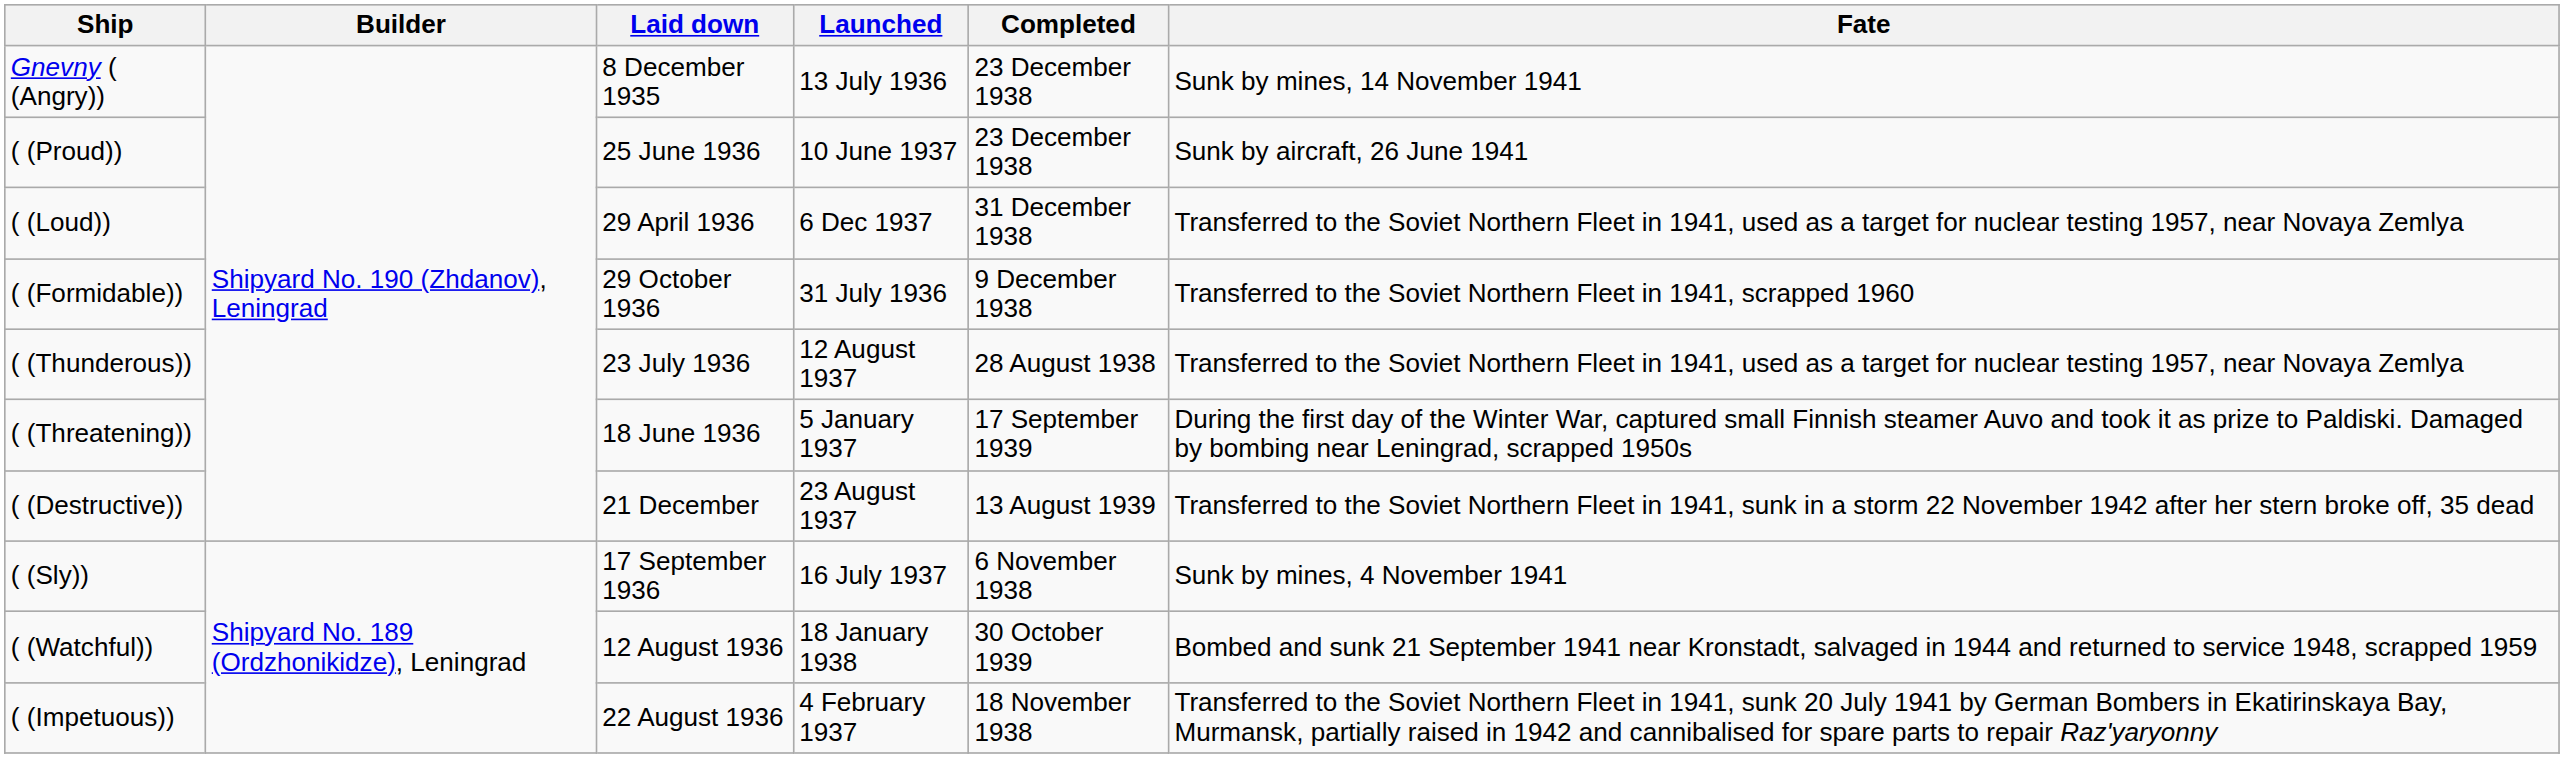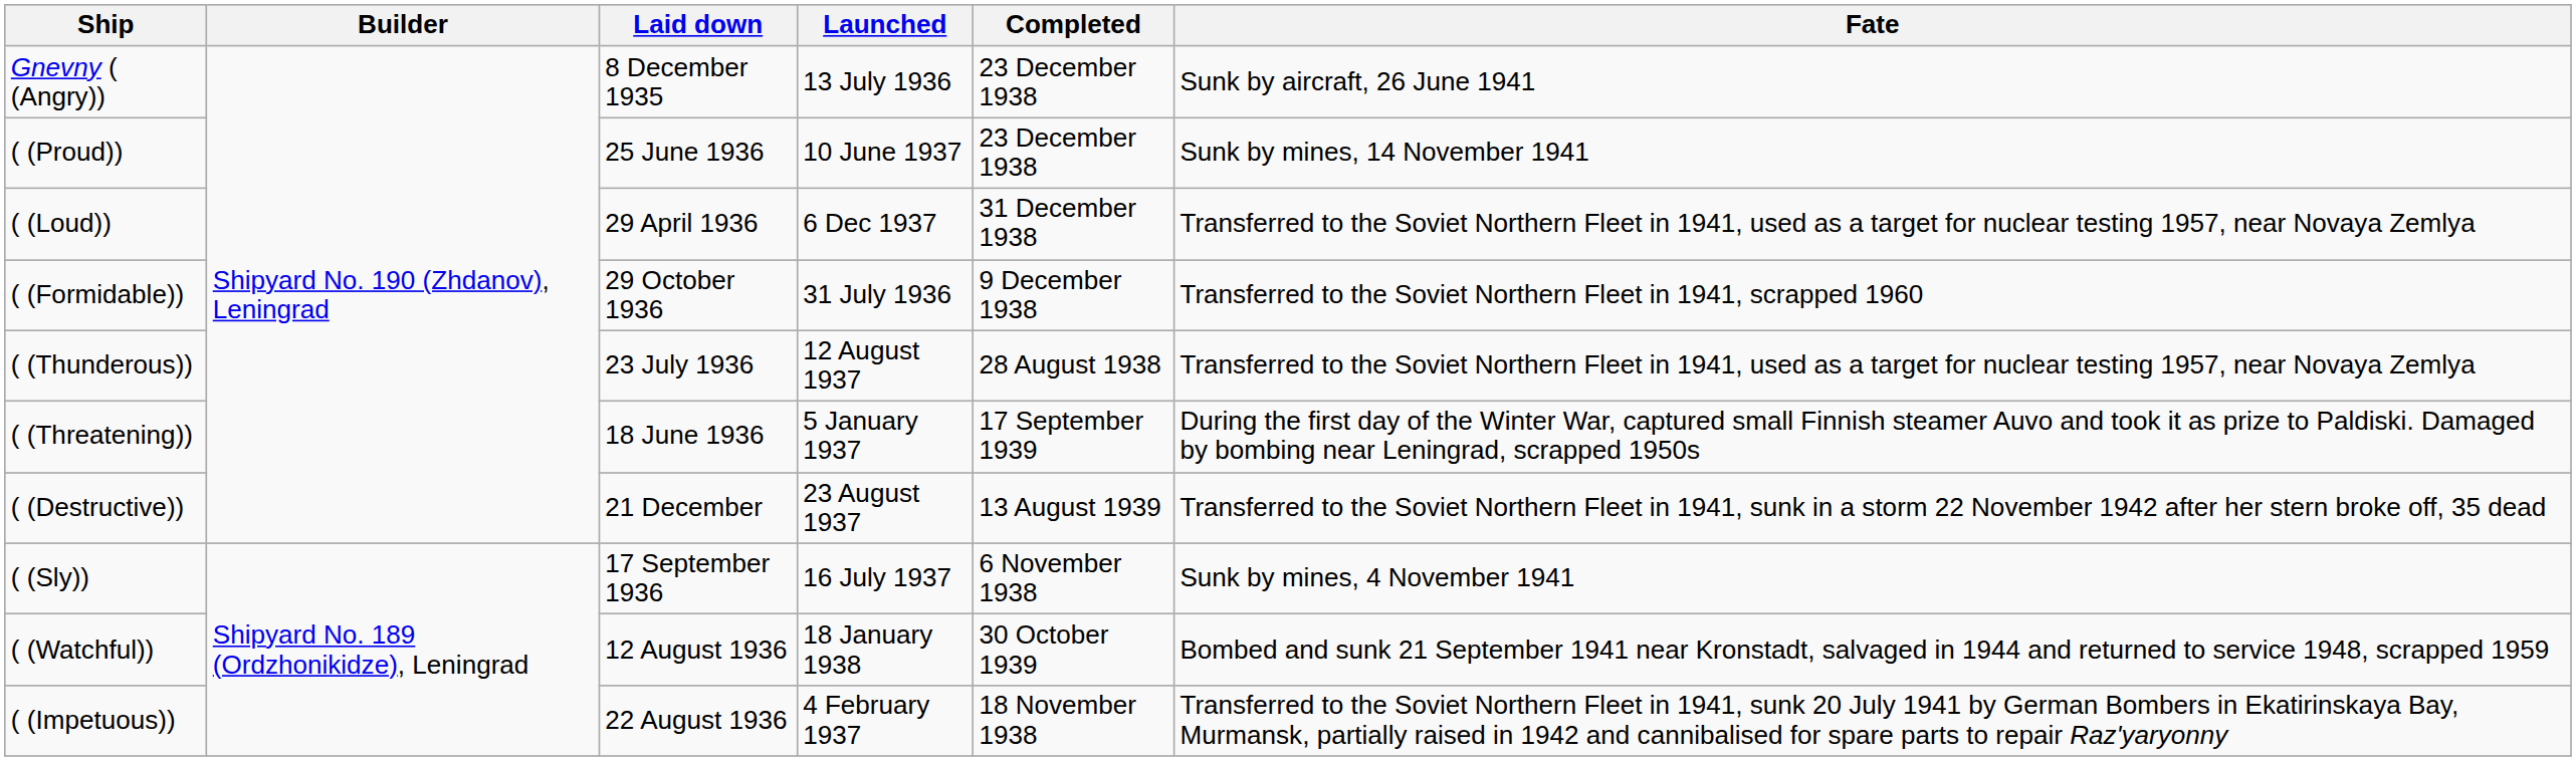Gnevny ( (Angry)) | Fate: Sunk by mines, 14 November 1941 -> Sunk by aircraft, 26 June 1941
( (Proud)) | Fate: Sunk by aircraft, 26 June 1941 -> Sunk by mines, 14 November 1941
